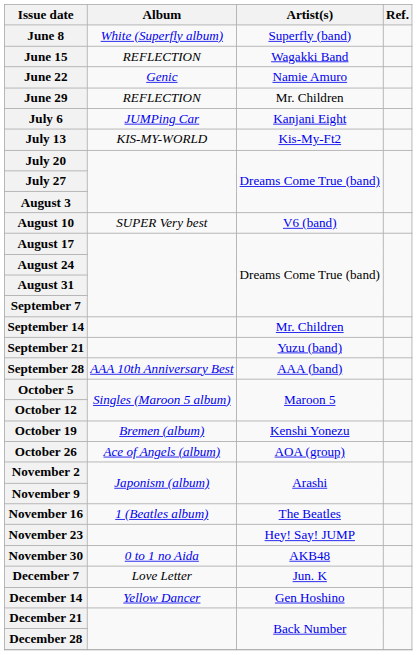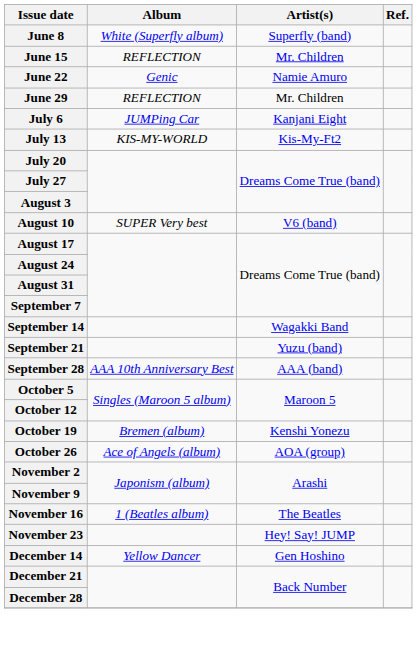June 15 | Artist(s): Wagakki Band -> Mr. Children
September 14 | Artist(s): Mr. Children -> Wagakki Band
- row: November 30 | 0 to 1 no Aida | AKB48
- row: December 7 | Love Letter | Jun. K
